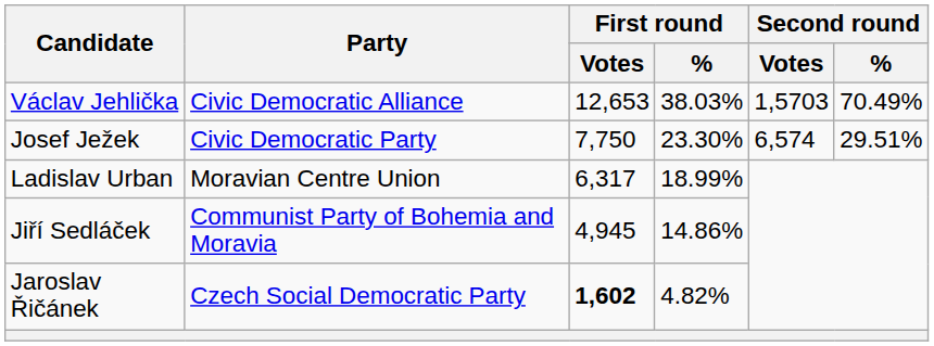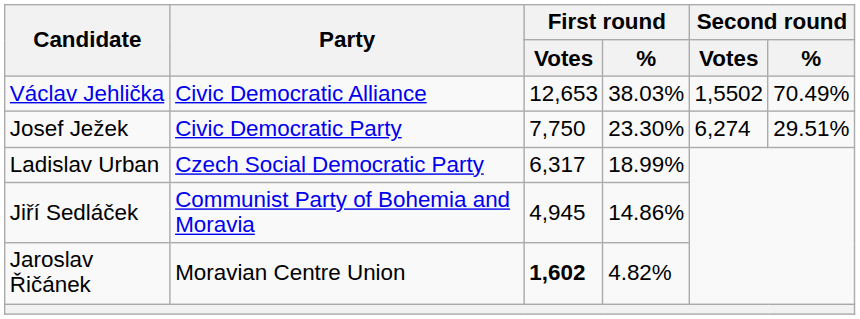Václav Jehlička | Second round / Votes: 1,5703 -> 1,5502
Josef Ježek | Second round / Votes: 6,574 -> 6,274
Ladislav Urban | Party: Moravian Centre Union -> Czech Social Democratic Party
Jaroslav Řičánek | Party: Czech Social Democratic Party -> Moravian Centre Union
